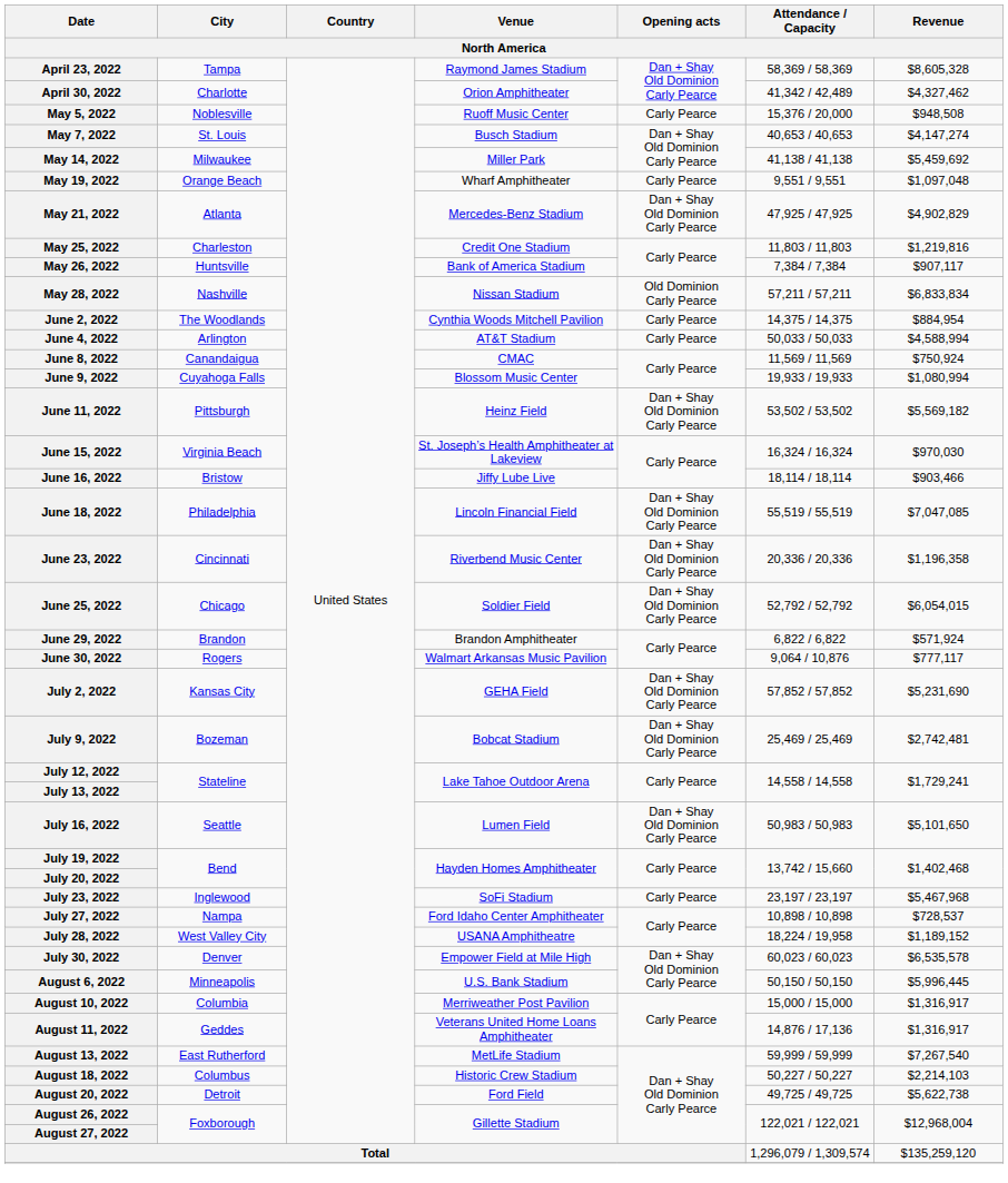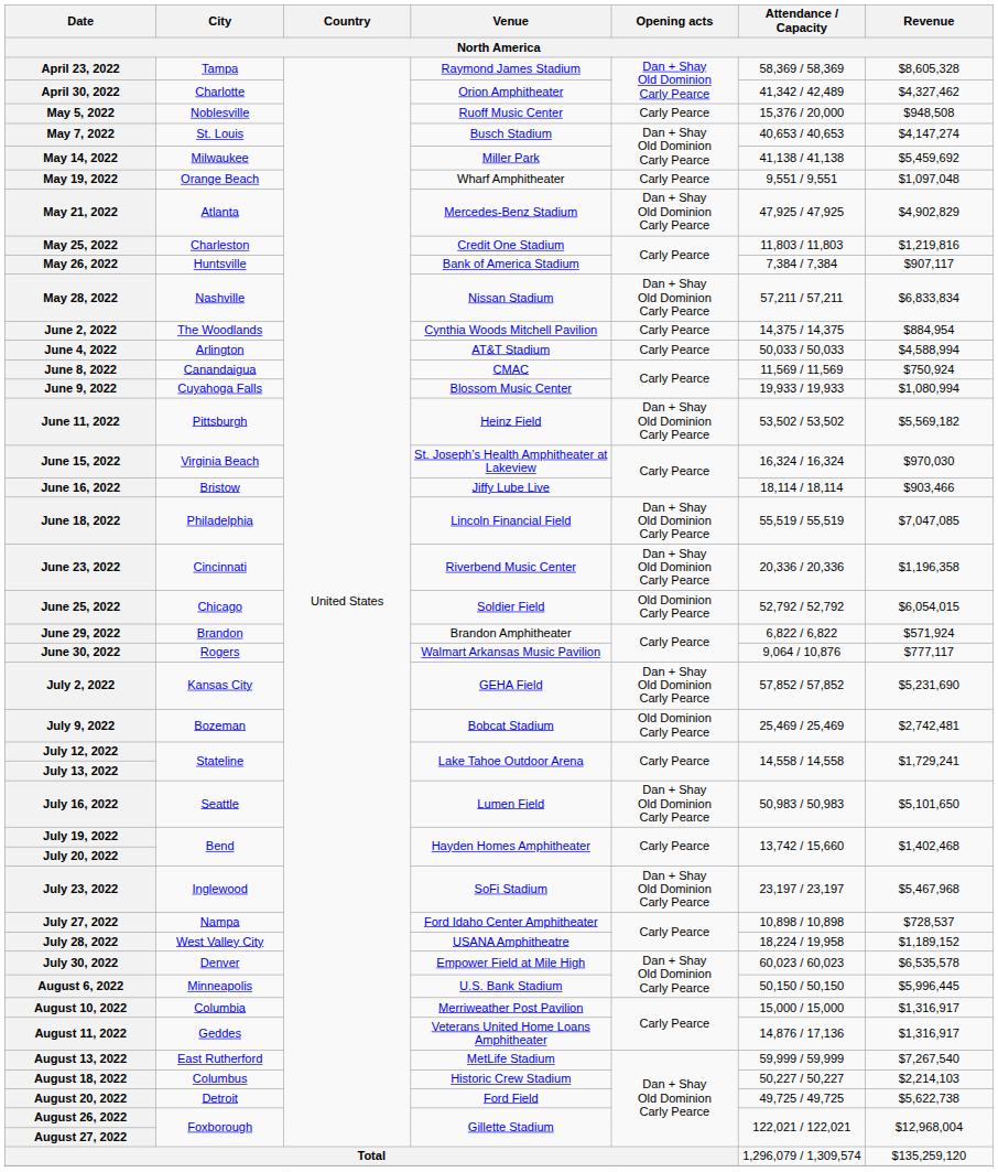May 28, 2022 | Opening acts: Old Dominion Carly Pearce -> Dan + Shay Old Dominion Carly Pearce
June 25, 2022 | Opening acts: Dan + Shay Old Dominion Carly Pearce -> Old Dominion Carly Pearce
July 9, 2022 | Opening acts: Dan + Shay Old Dominion Carly Pearce -> Old Dominion Carly Pearce
July 23, 2022 | Opening acts: Carly Pearce -> Dan + Shay Old Dominion Carly Pearce
